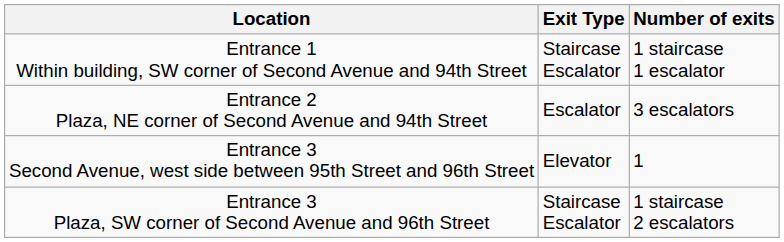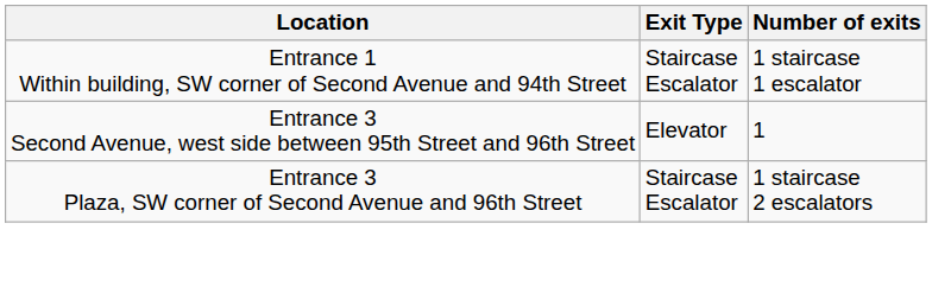- row: Entrance 2 Plaza, NE corner of Second Avenue and 94th Street | Escalator | 3 escalators
